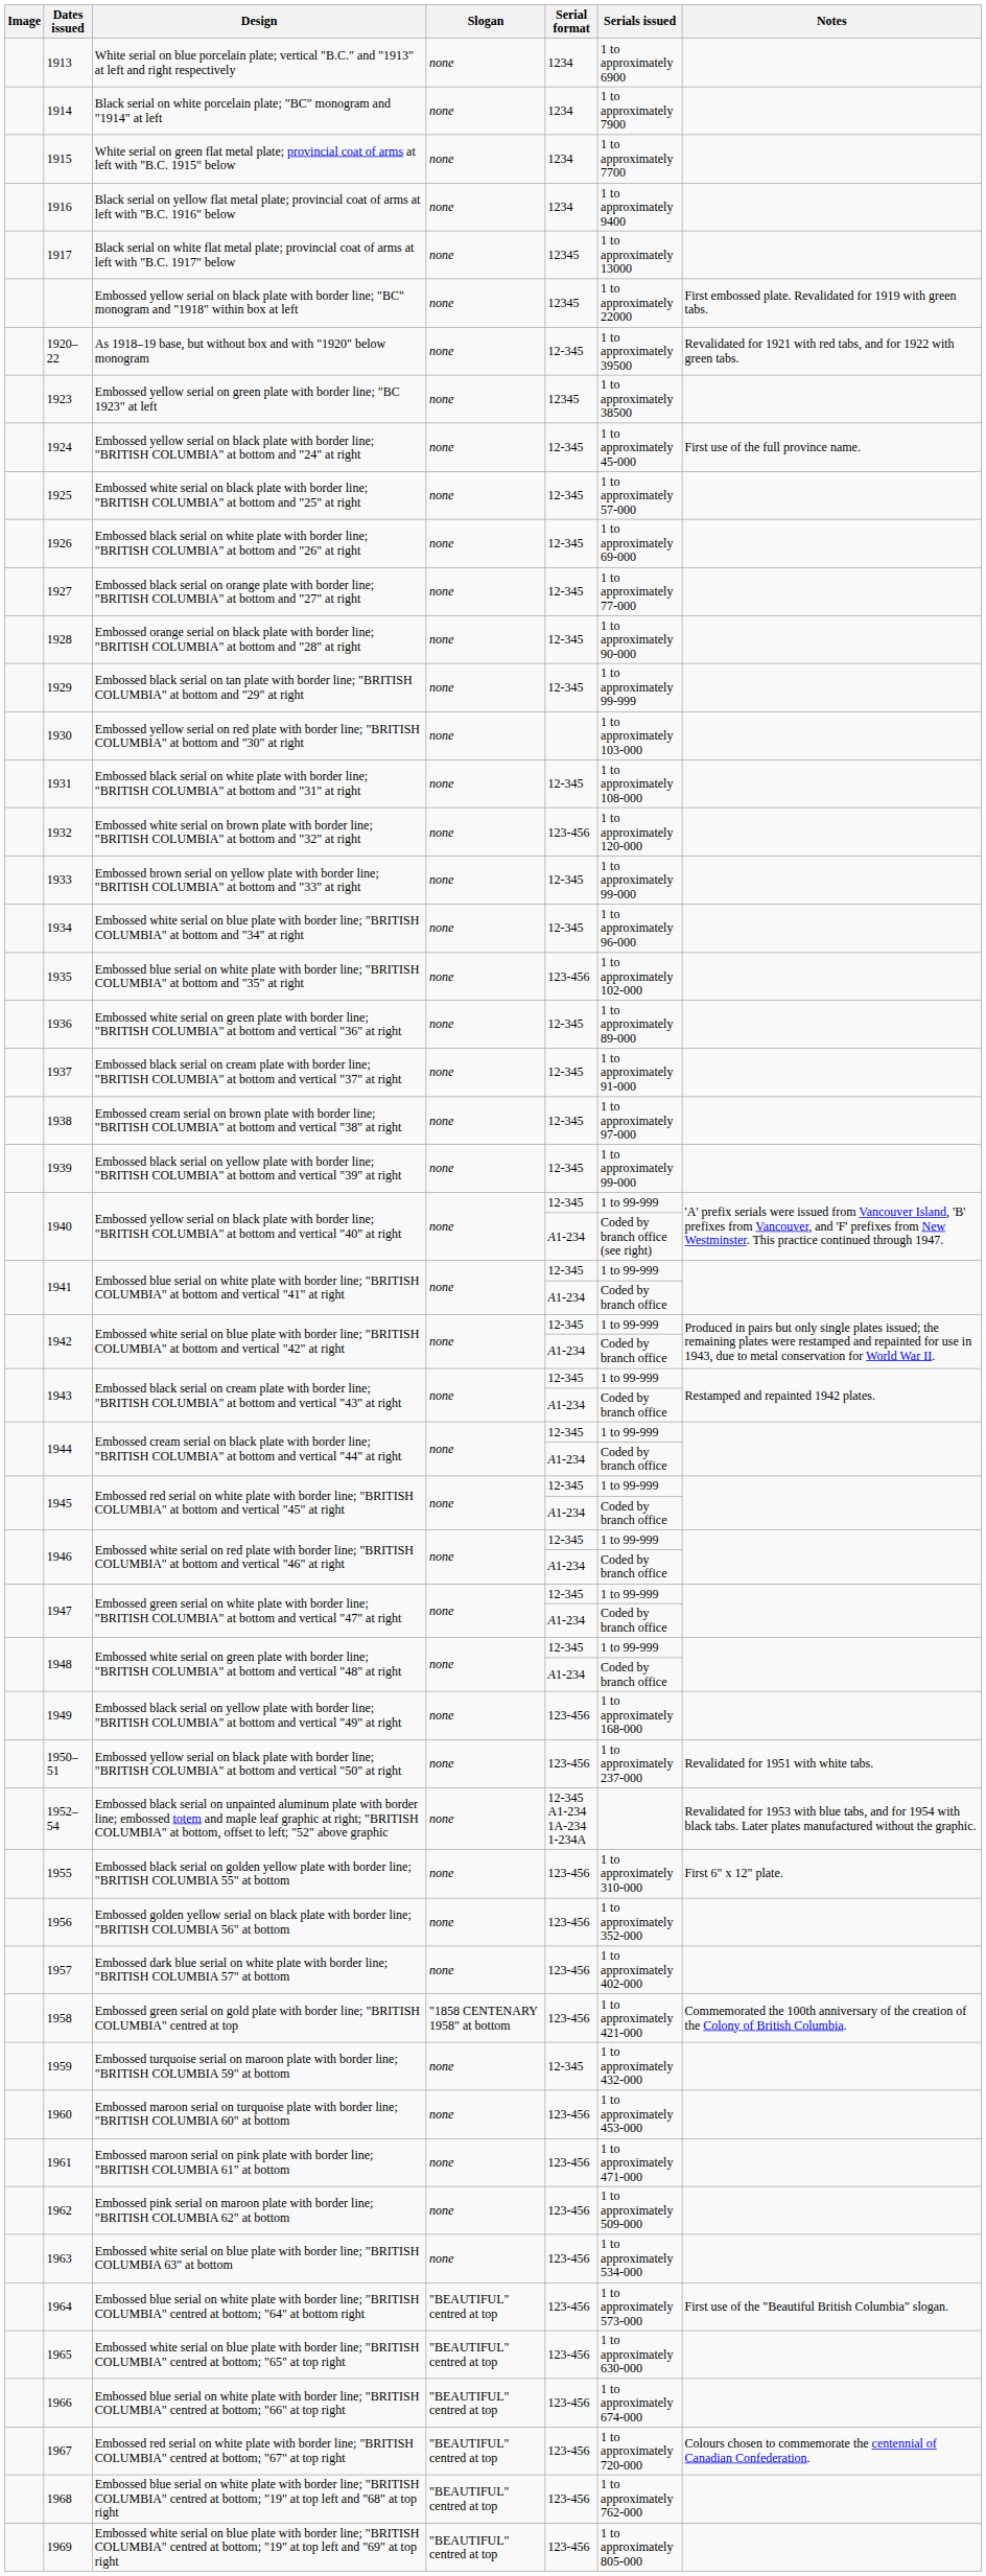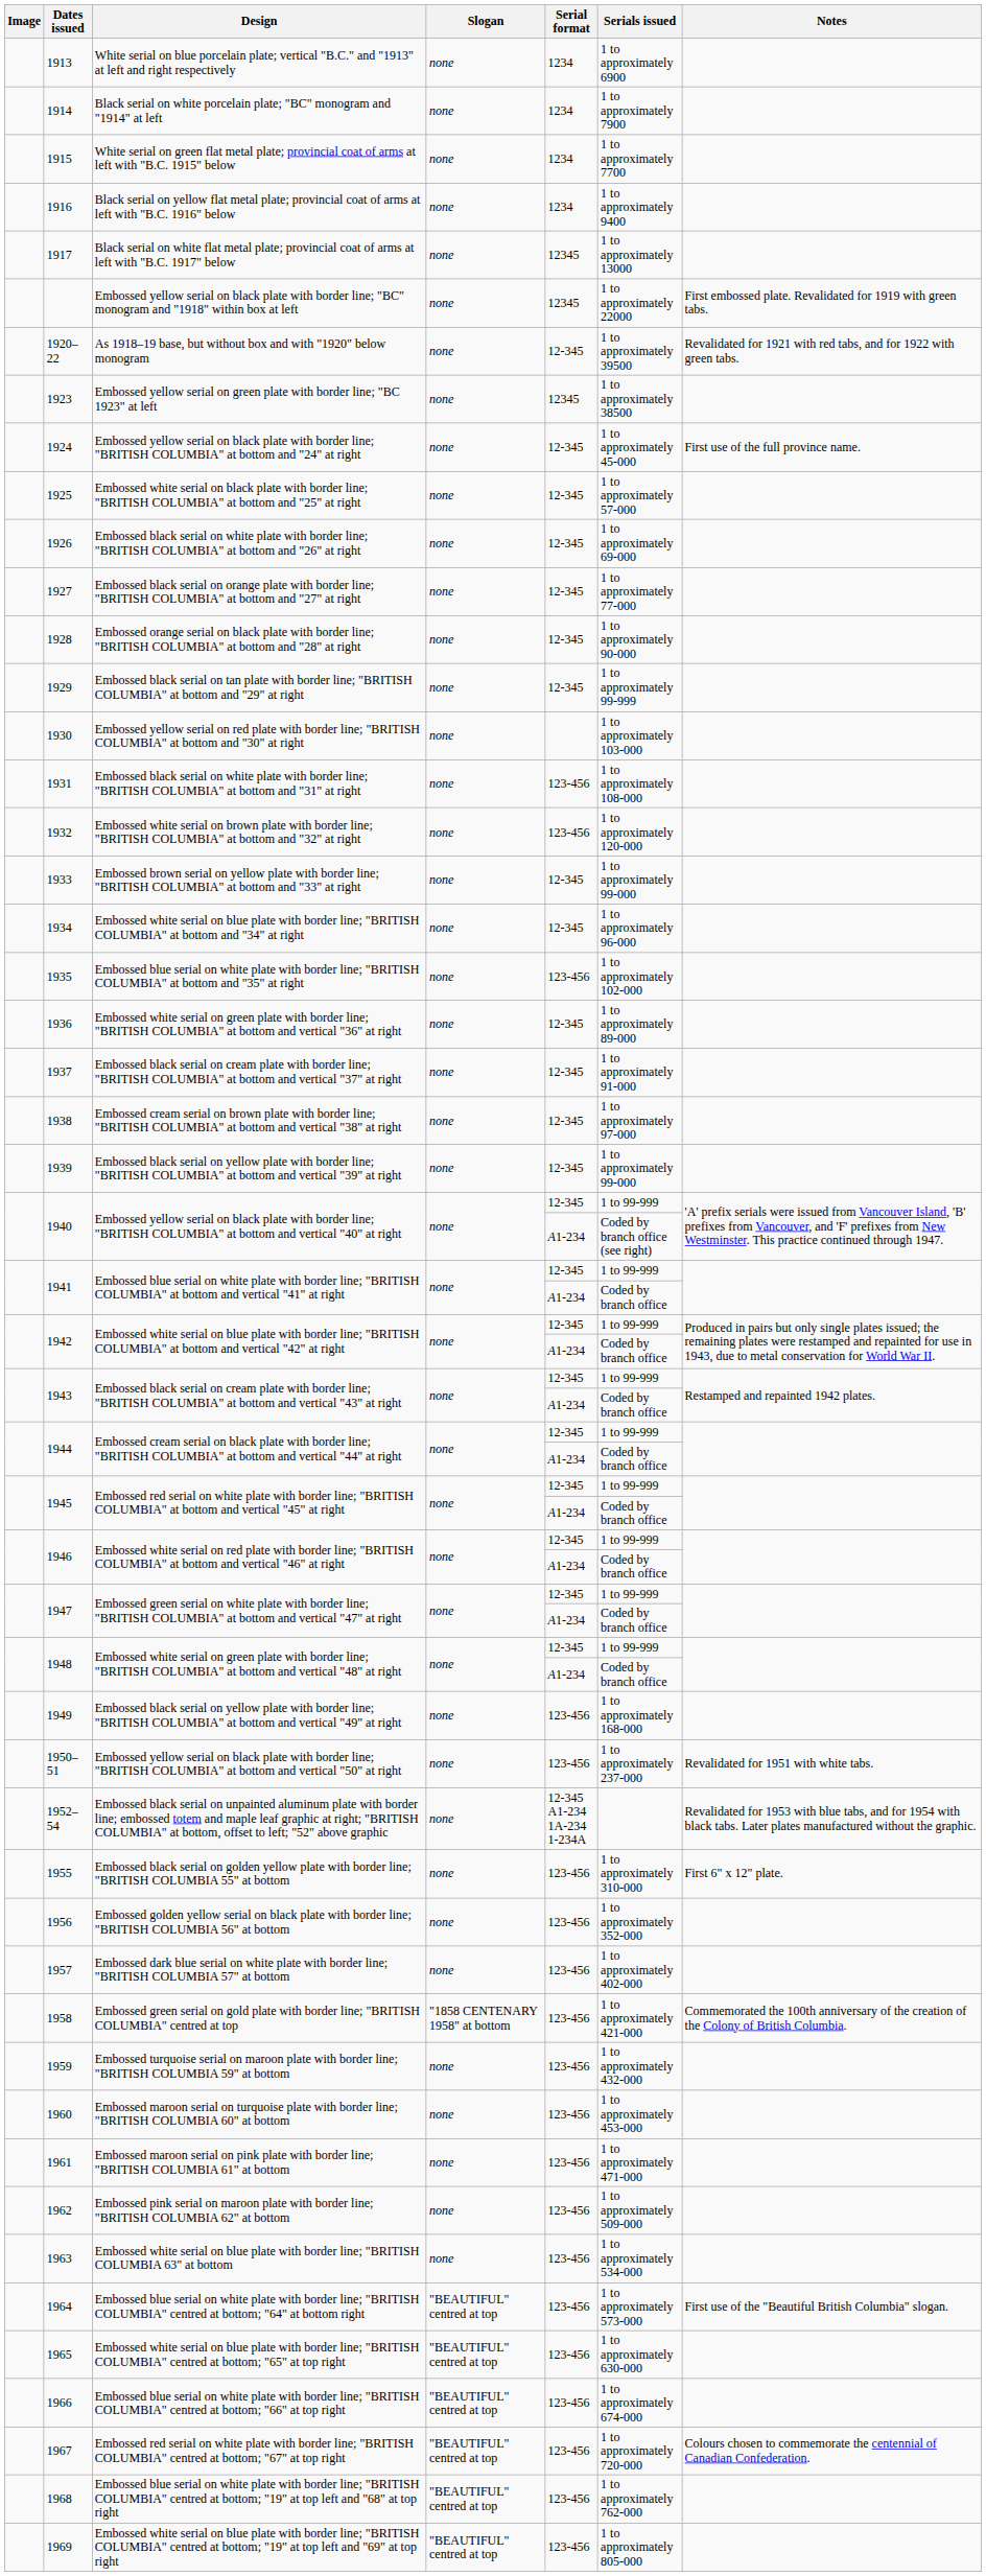1931 | Serial format: 12-345 -> 123-456
1959 | Serial format: 12-345 -> 123-456
